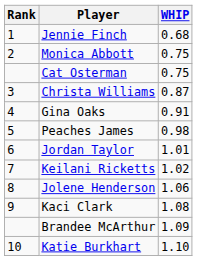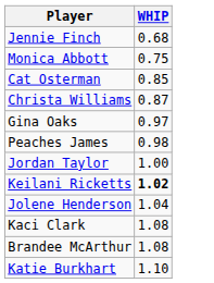- column: Rank | 1 | 2 | 3 | 4 | 5 | 6 | 7 | 8 | 9 | 10
Cat Osterman | WHIP: 0.75 -> 0.85
Gina Oaks | WHIP: 0.91 -> 0.97
Jordan Taylor | WHIP: 1.01 -> 1.00
Keilani Ricketts | WHIP: normal -> bold
Jolene Henderson | WHIP: 1.06 -> 1.04
Brandee McArthur | WHIP: 1.09 -> 1.08
